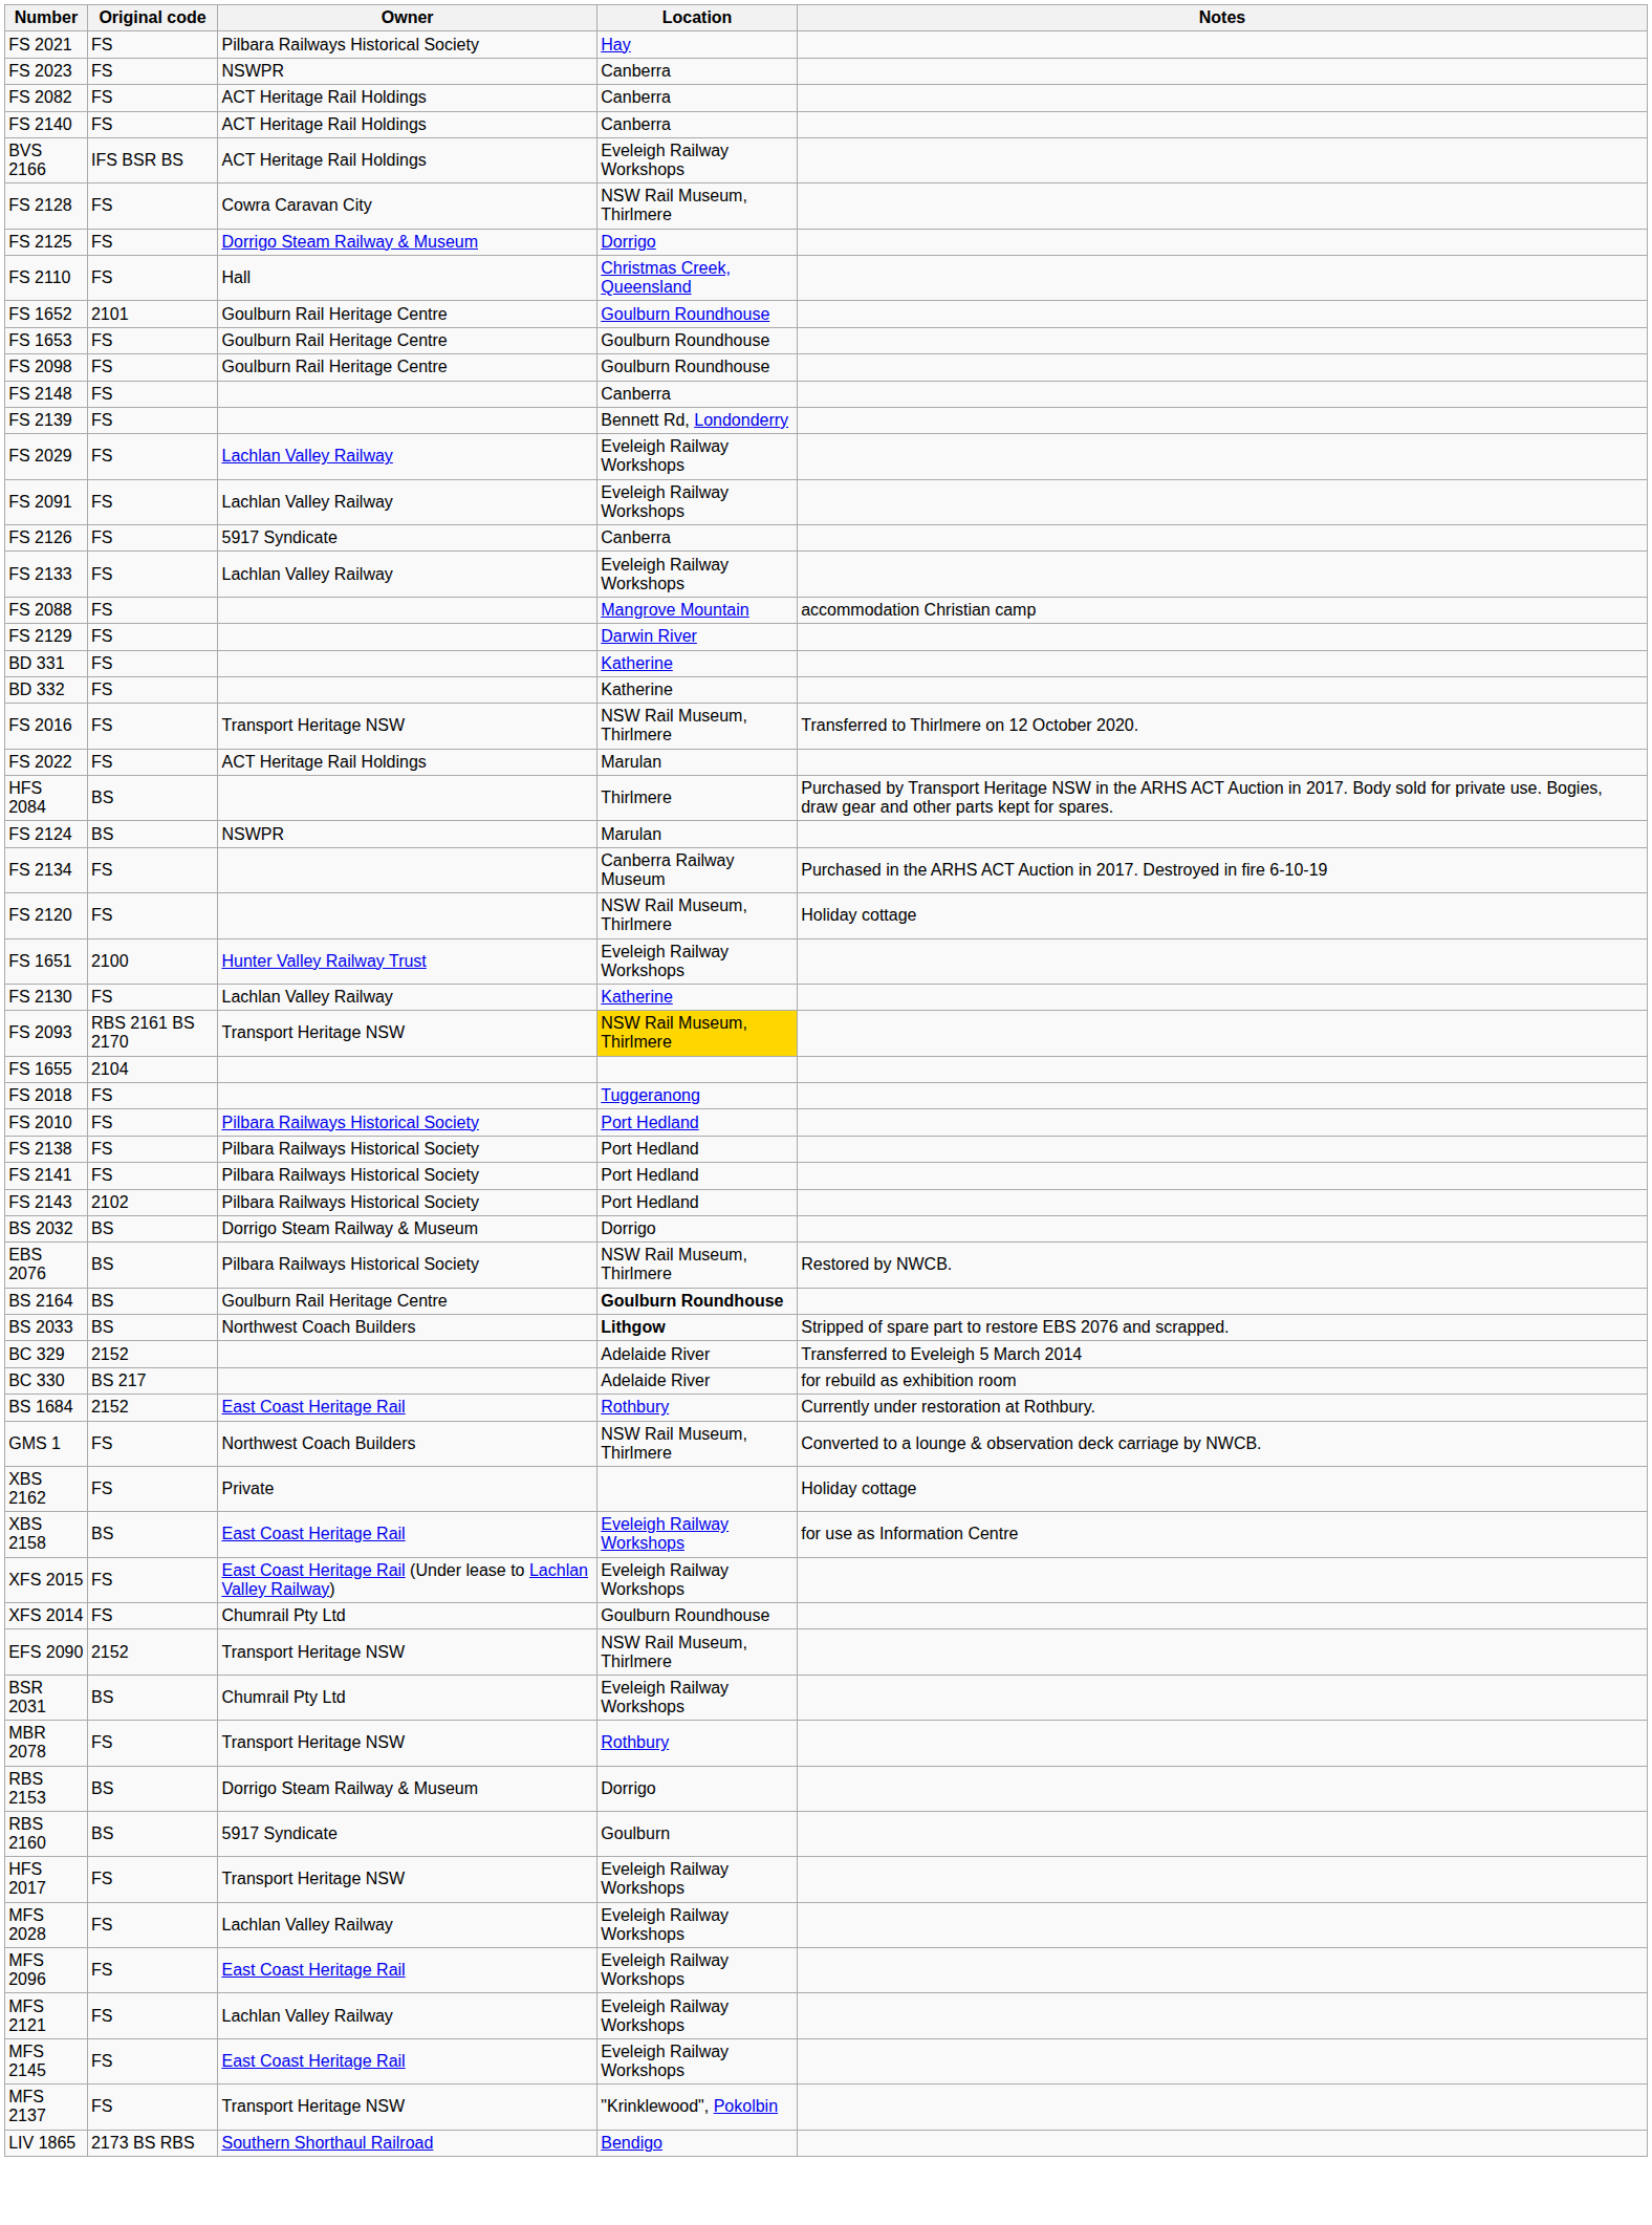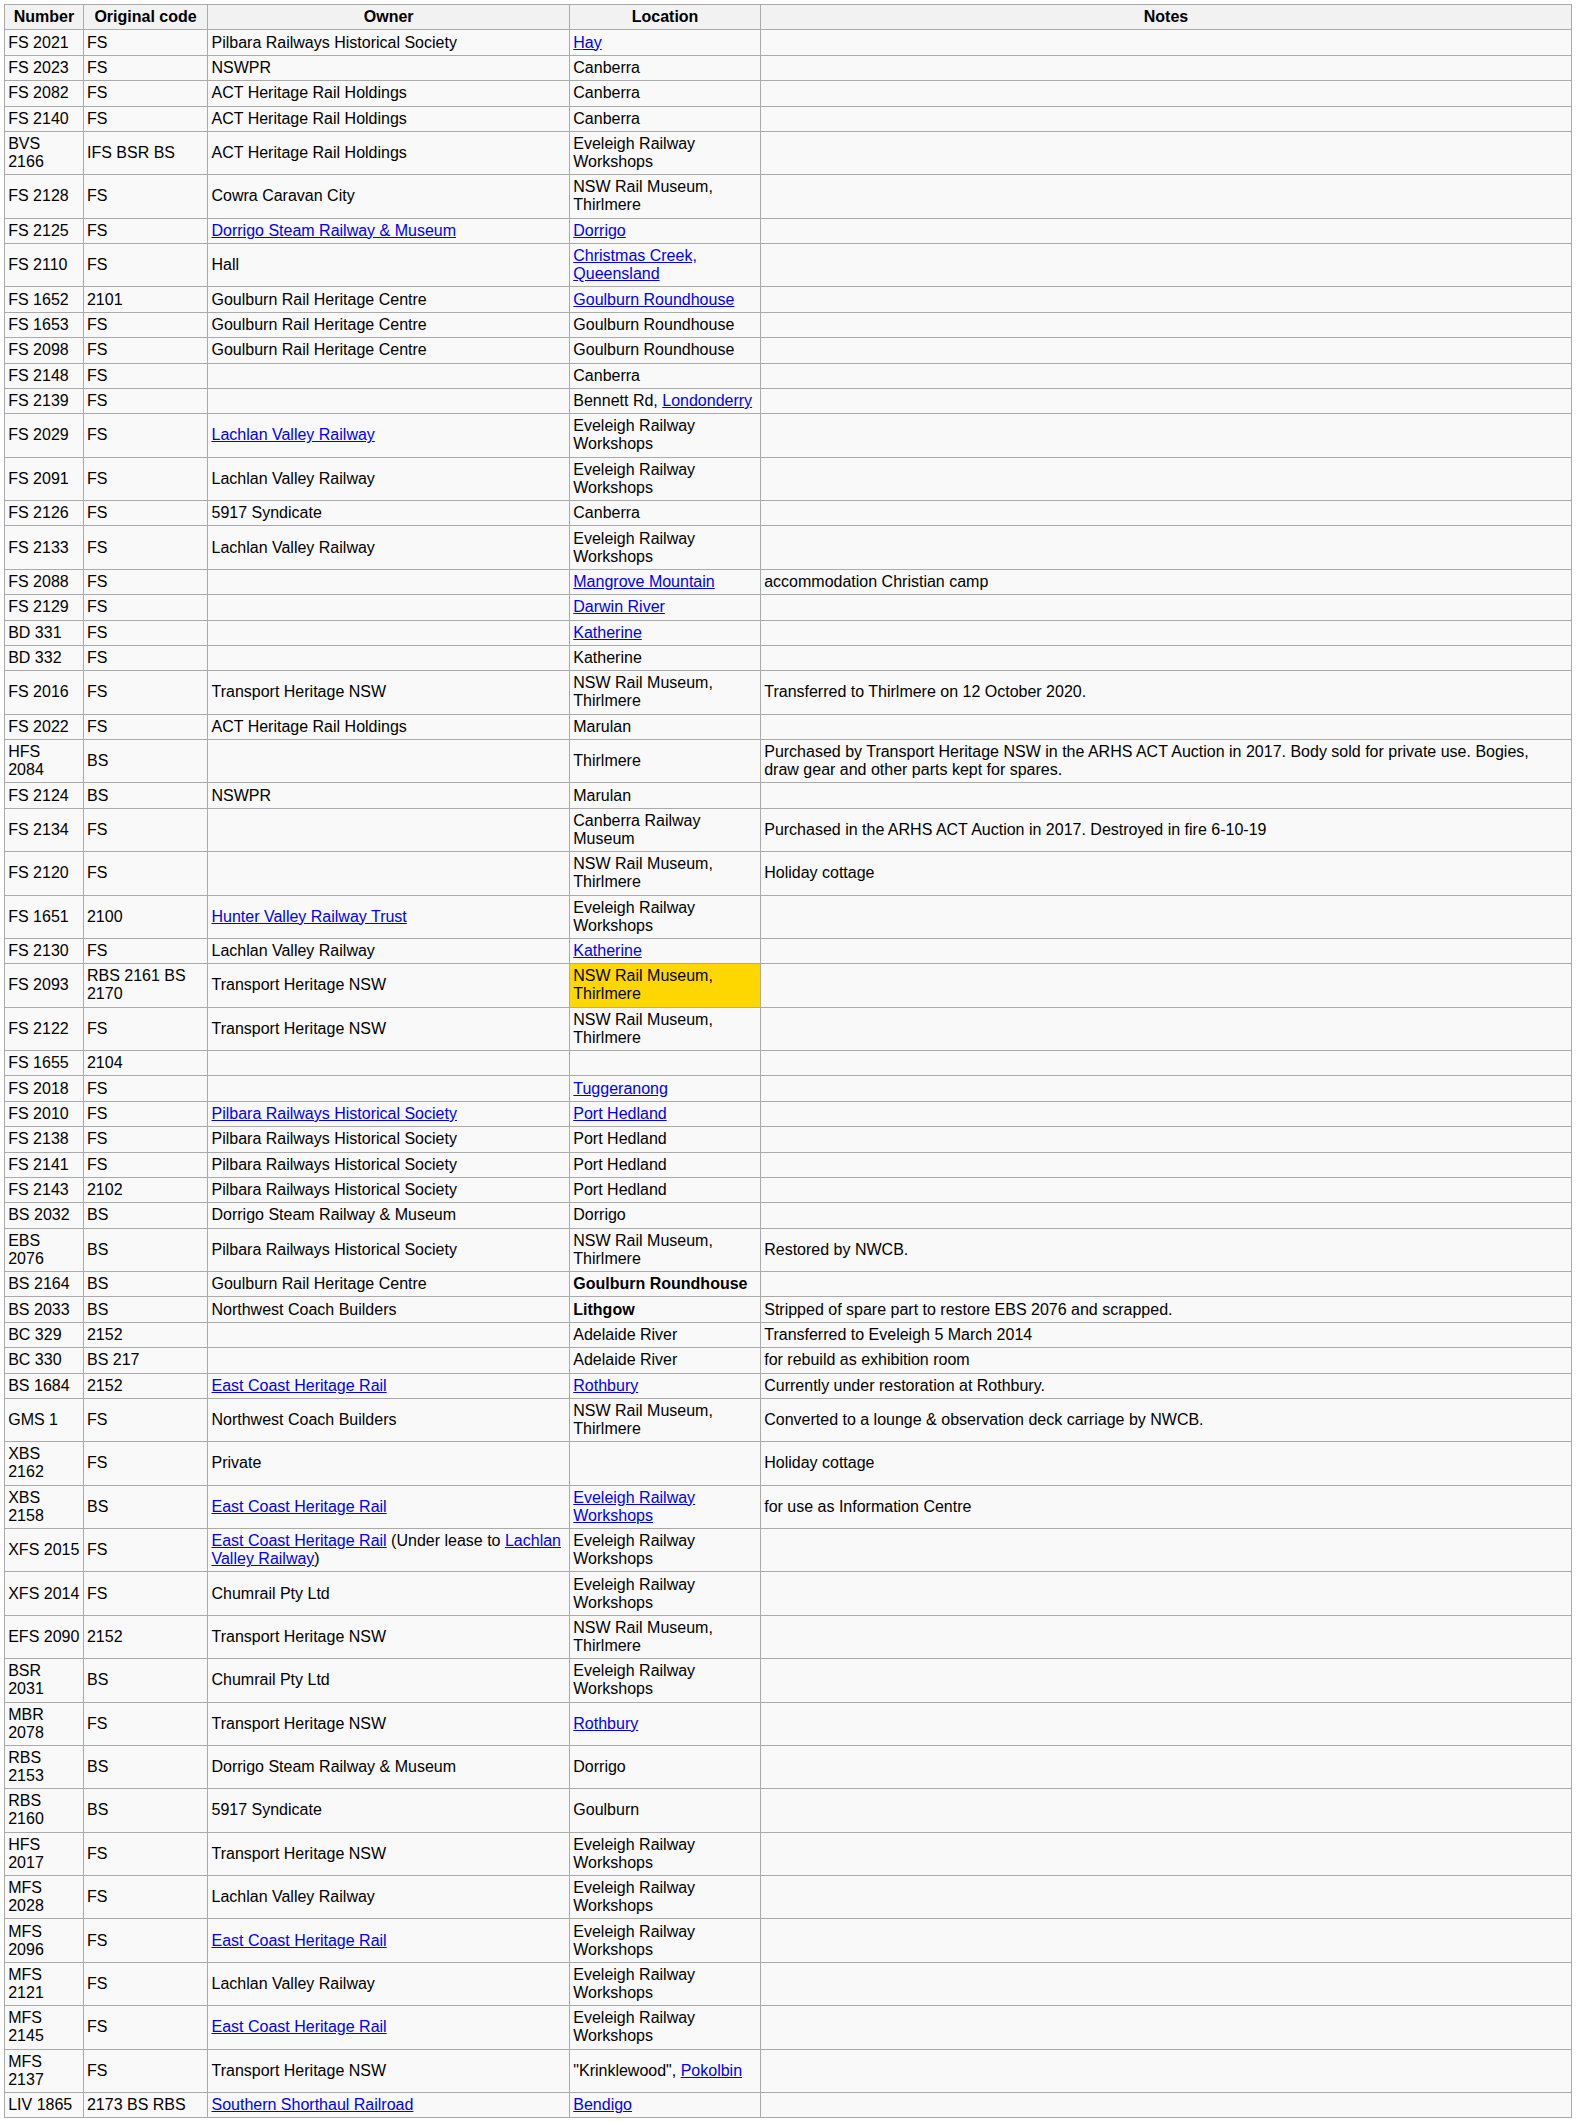+ row: FS 2122 | FS | Transport Heritage NSW | NSW Rail Museum, Thirlmere
XFS 2014 | Location: Goulburn Roundhouse -> Eveleigh Railway Workshops
